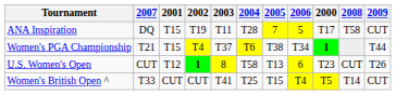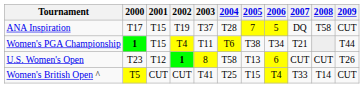columns swapped: 2000 <-> 2007
ANA Inspiration | 2003: T11 -> T37
Women's PGA Championship | 2003: T37 -> T11
